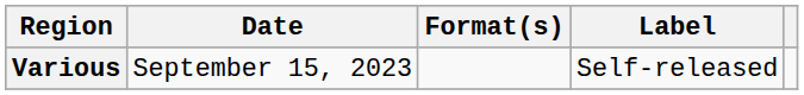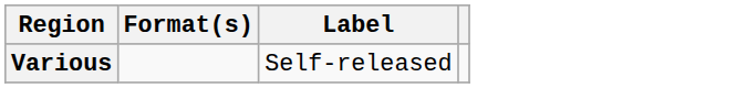- column: Date | September 15, 2023
